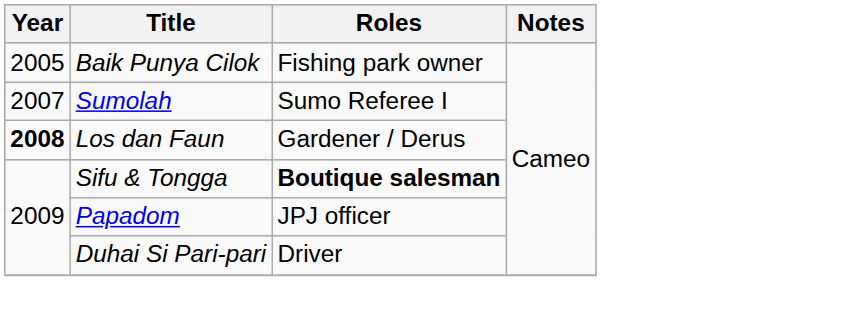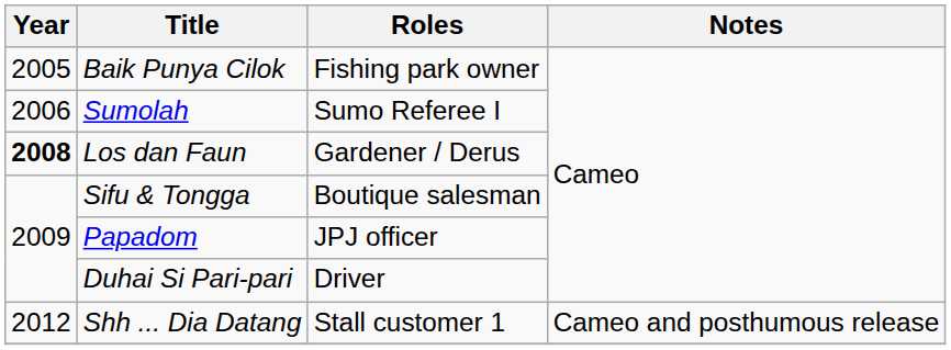Sumolah | Year: 2007 -> 2006
Sifu & Tongga | Roles: bold -> normal
+ row: 2012 | Shh ... Dia Datang | Stall customer 1 | Cameo and posthumous release
